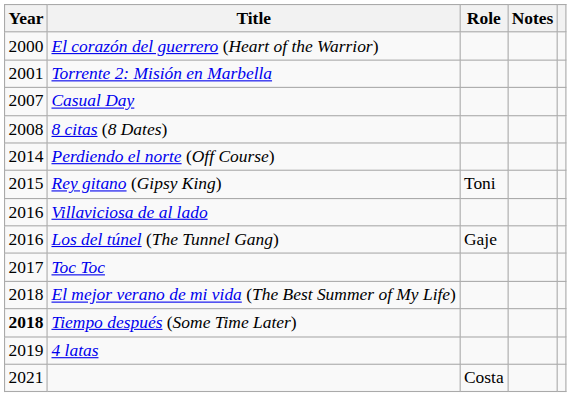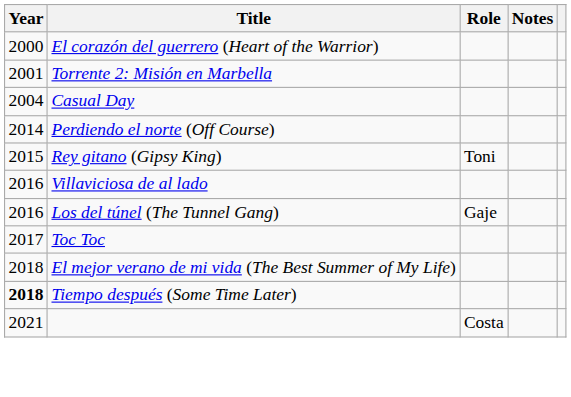Casual Day | Year: 2007 -> 2004
- row: 2008 | 8 citas (8 Dates)
- row: 2019 | 4 latas
